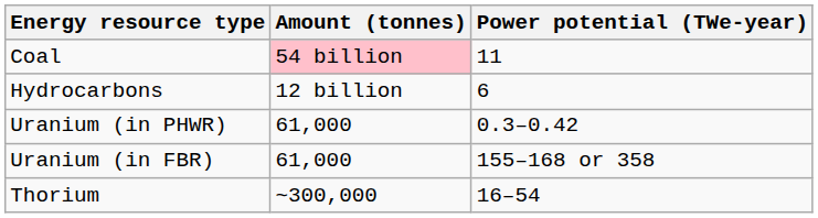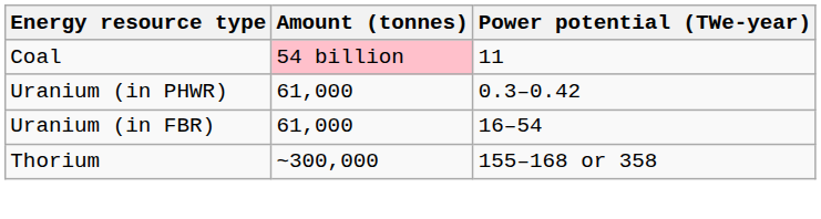- row: Hydrocarbons | 12 billion | 6
Uranium (in FBR) | Power potential (TWe-year): 155–168 or 358 -> 16–54
Thorium | Power potential (TWe-year): 16–54 -> 155–168 or 358
